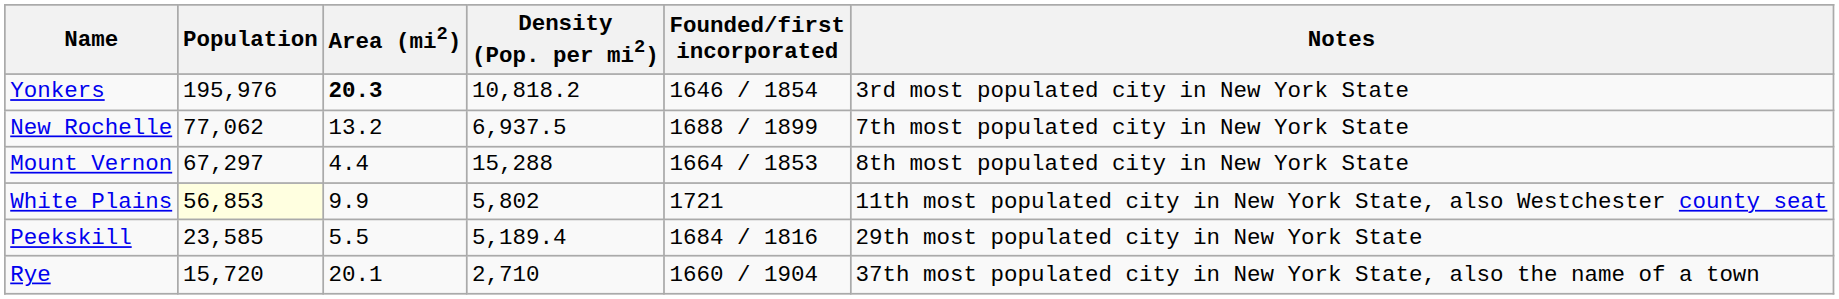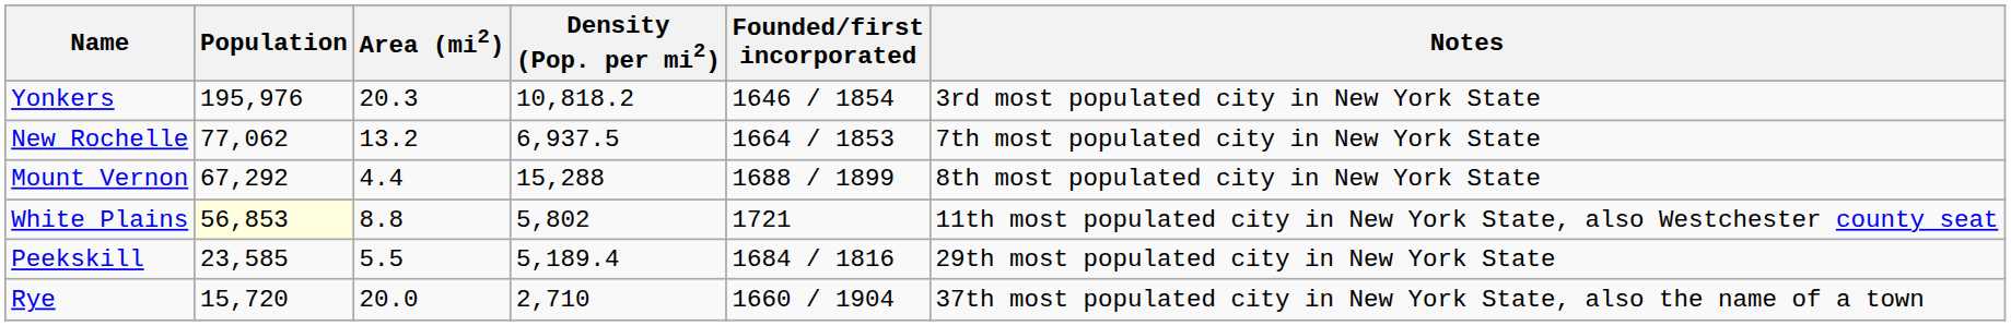Yonkers | Area (mi2): bold -> normal
New Rochelle | Founded/first incorporated: 1688 / 1899 -> 1664 / 1853
Mount Vernon | Population: 67,297 -> 67,292
Mount Vernon | Founded/first incorporated: 1664 / 1853 -> 1688 / 1899
White Plains | Area (mi2): 9.9 -> 8.8
Rye | Area (mi2): 20.1 -> 20.0
